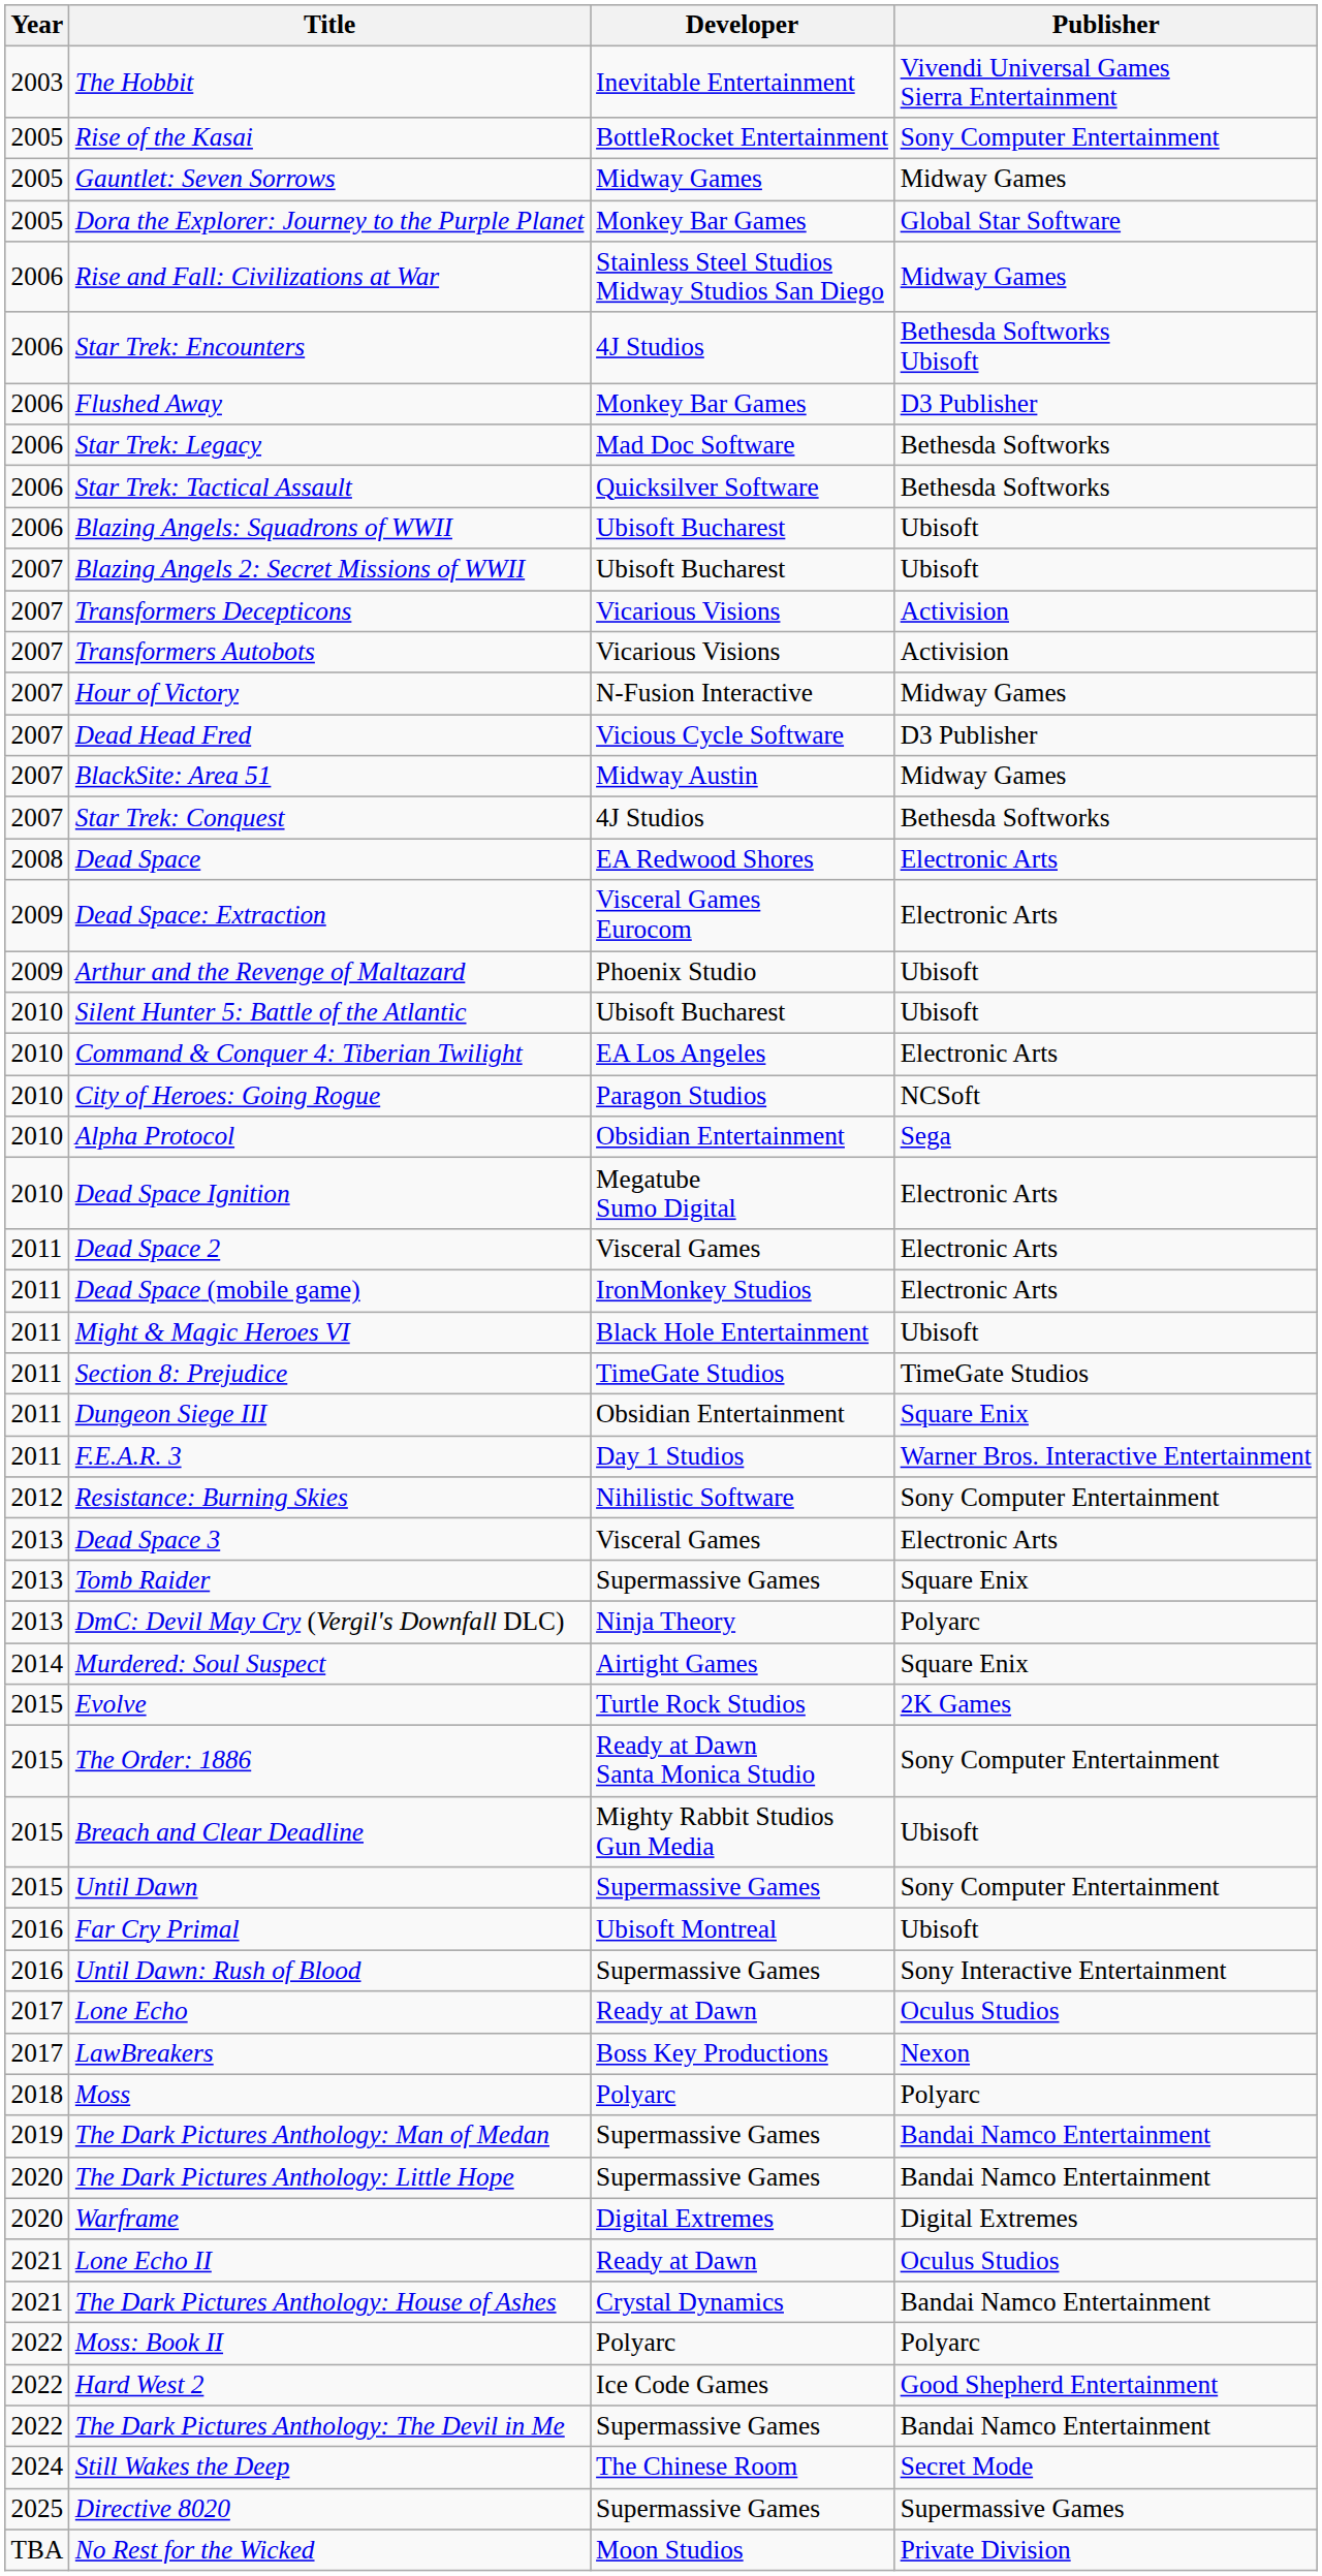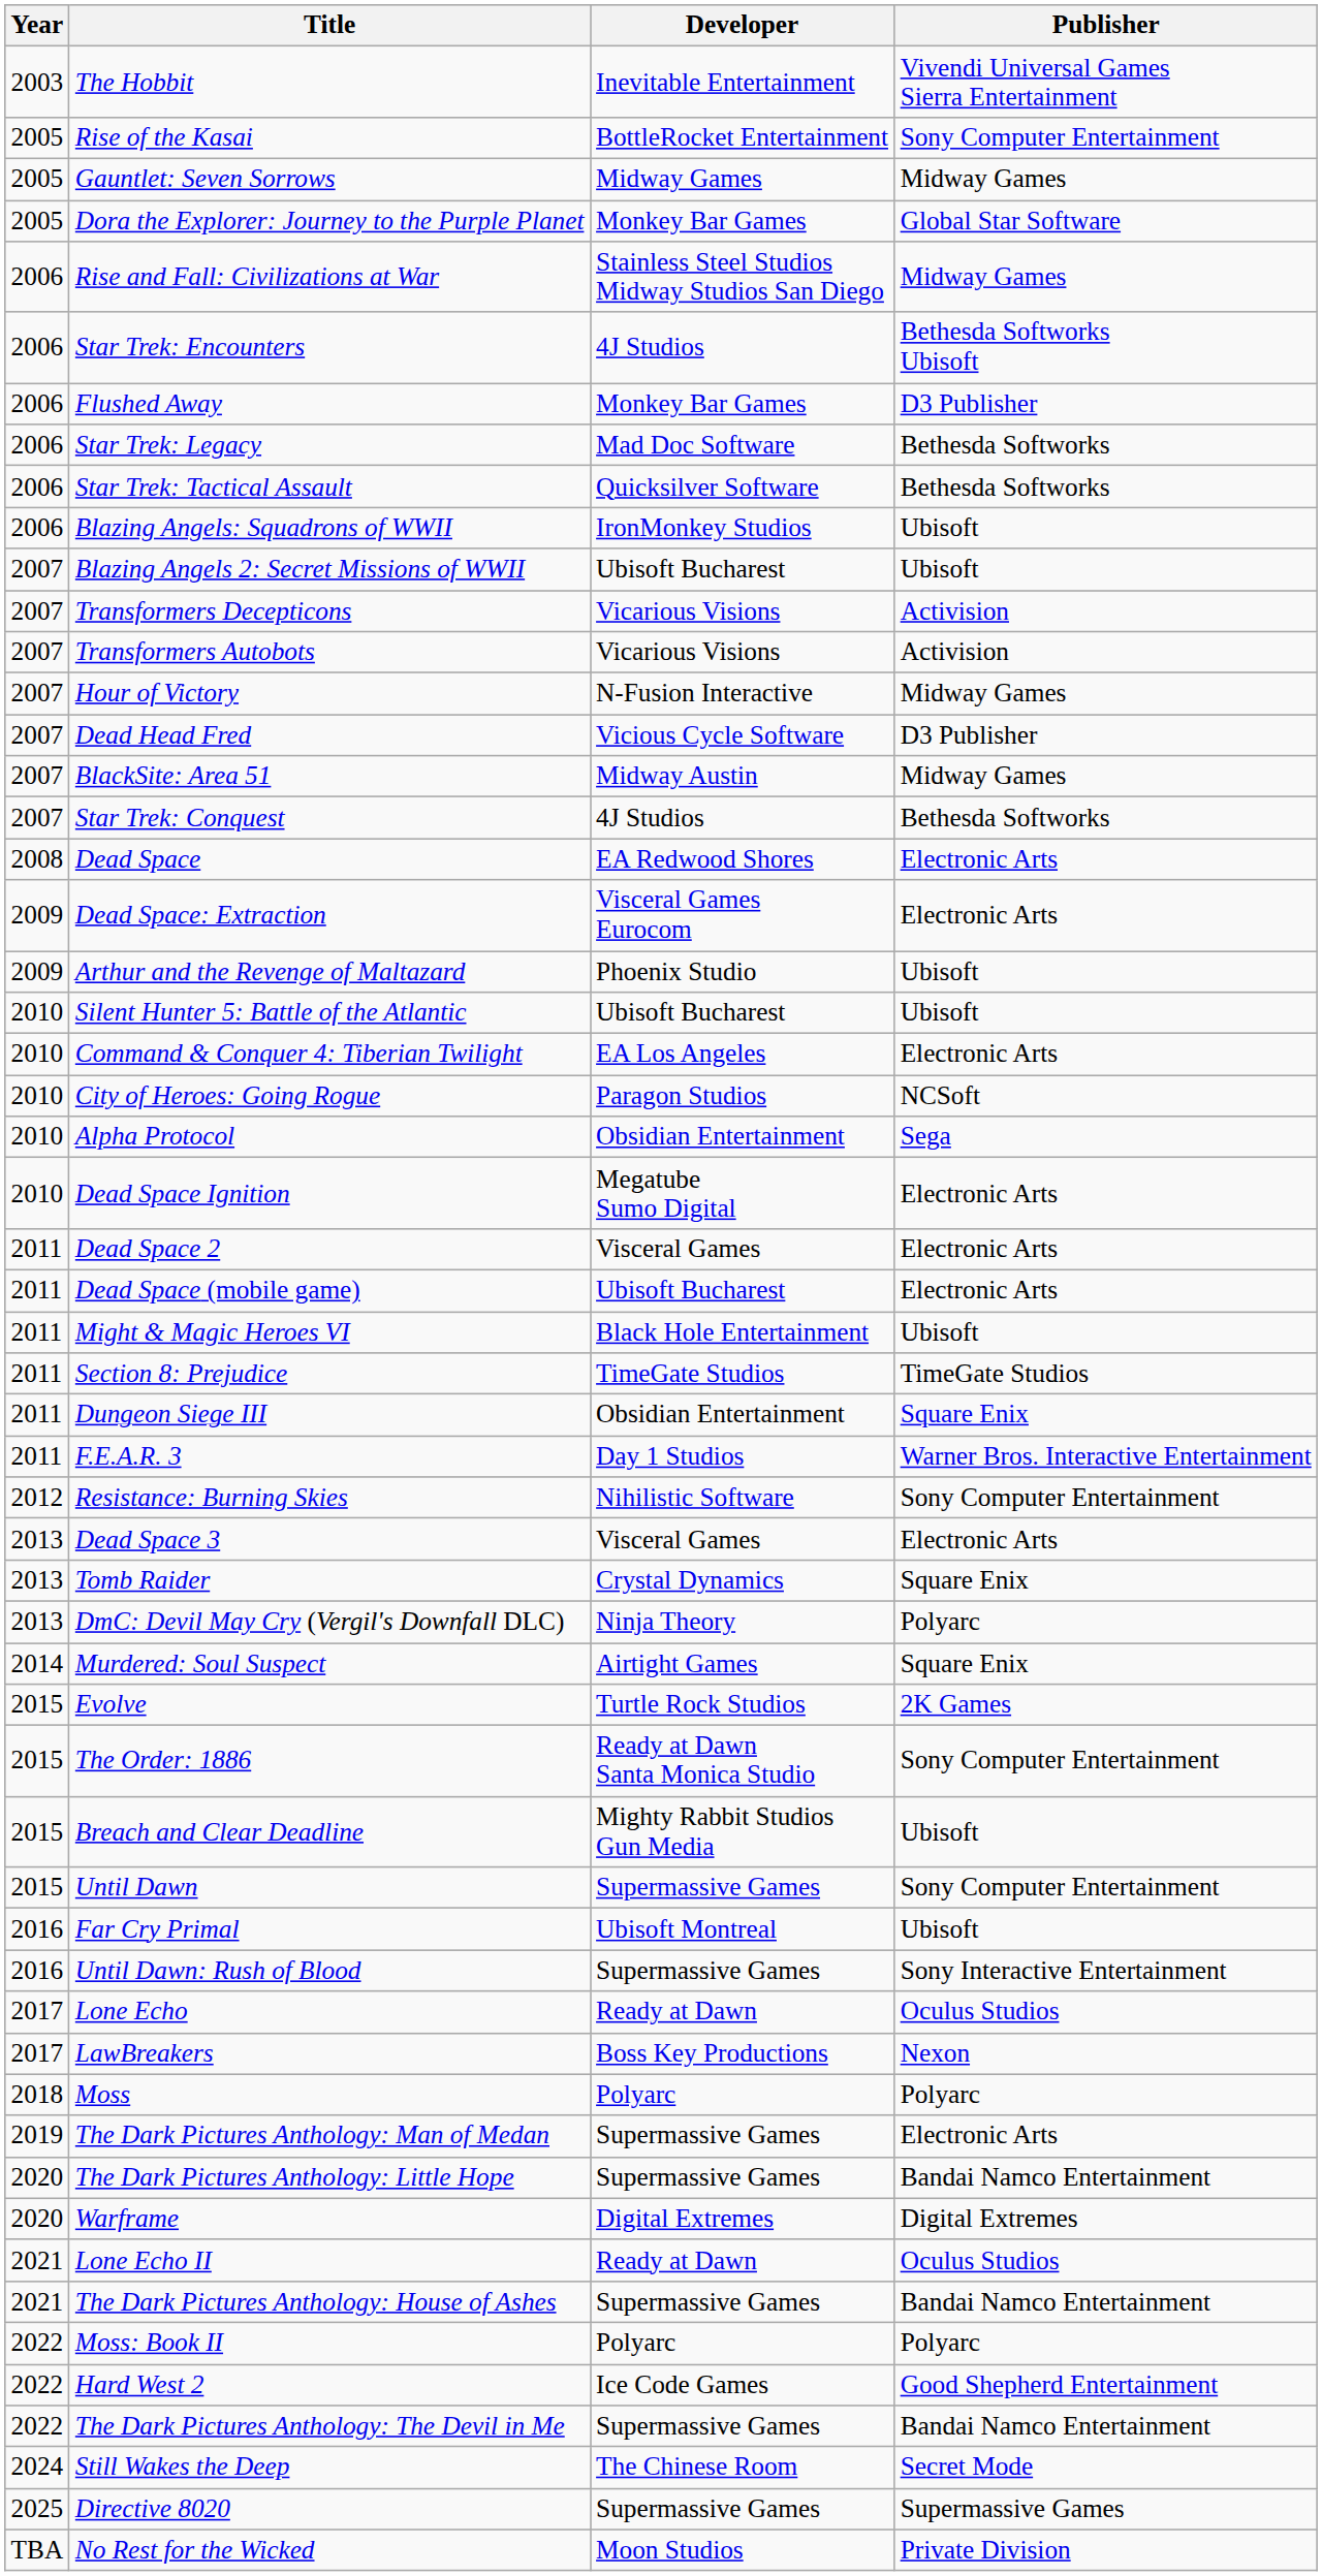Blazing Angels: Squadrons of WWII | Developer: Ubisoft Bucharest -> IronMonkey Studios
Dead Space (mobile game) | Developer: IronMonkey Studios -> Ubisoft Bucharest
Tomb Raider | Developer: Supermassive Games -> Crystal Dynamics
The Dark Pictures Anthology: Man of Medan | Publisher: Bandai Namco Entertainment -> Electronic Arts
The Dark Pictures Anthology: House of Ashes | Developer: Crystal Dynamics -> Supermassive Games
